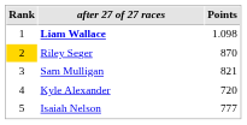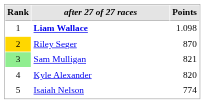Sam Mulligan | Rank: no background -> lightgreen background
Kyle Alexander | Points: 720 -> 820
Isaiah Nelson | Points: 777 -> 774
